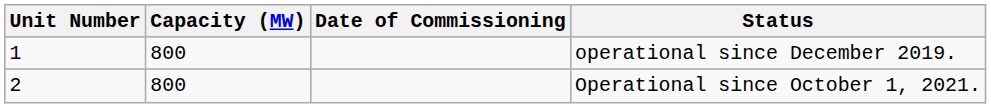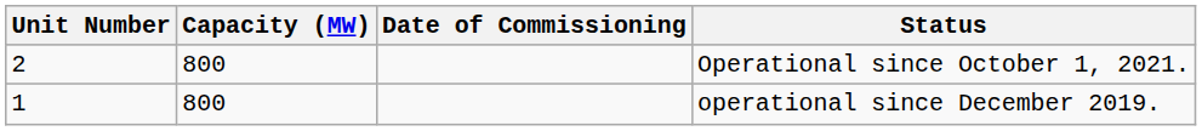rows swapped: operational since December 2019. <-> Operational since October 1, 2021.
